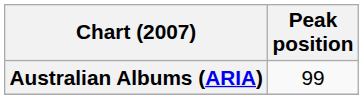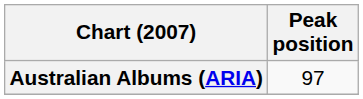Australian Albums (ARIA) | Peak position: 99 -> 97
